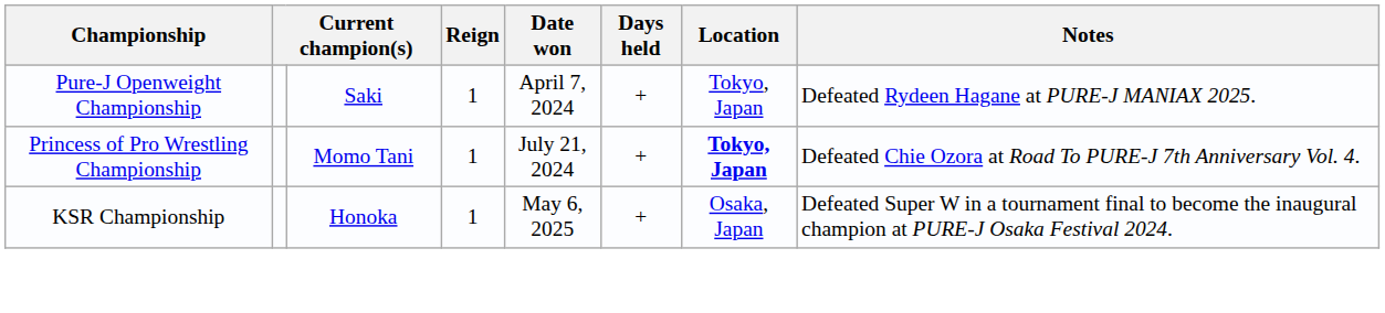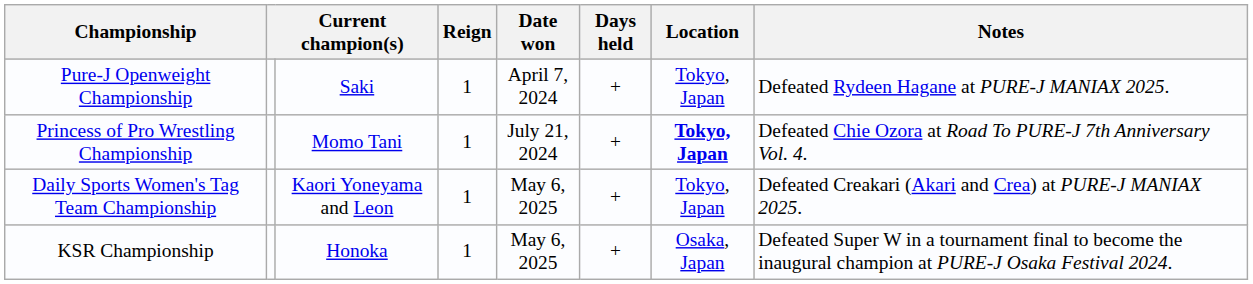+ row: Daily Sports Women's Tag Team Championship | Kaori Yoneyama and Leon | 1 | May 6, 2025 | + | Tokyo, Japan | Defeated Creakari (Akari and Crea) at PURE-J MANIAX 2025.
